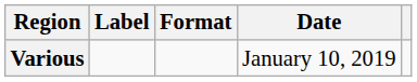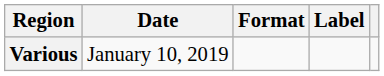columns swapped: Date <-> Label
